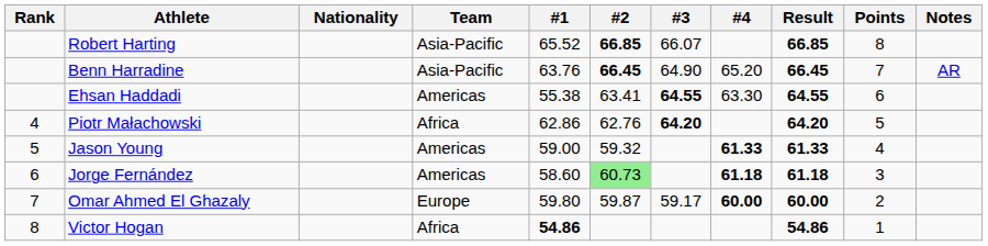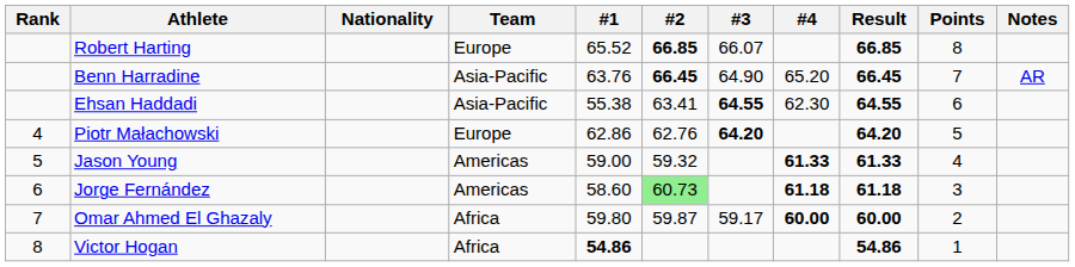Robert Harting | Team: Asia-Pacific -> Europe
Ehsan Haddadi | Team: Americas -> Asia-Pacific
Ehsan Haddadi | #4: 63.30 -> 62.30
Piotr Małachowski | Team: Africa -> Europe
Omar Ahmed El Ghazaly | Team: Europe -> Africa
